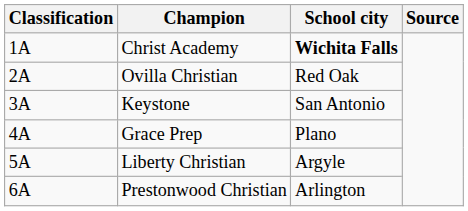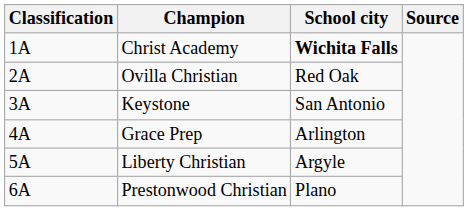Grace Prep | School city: Plano -> Arlington
Prestonwood Christian | School city: Arlington -> Plano
